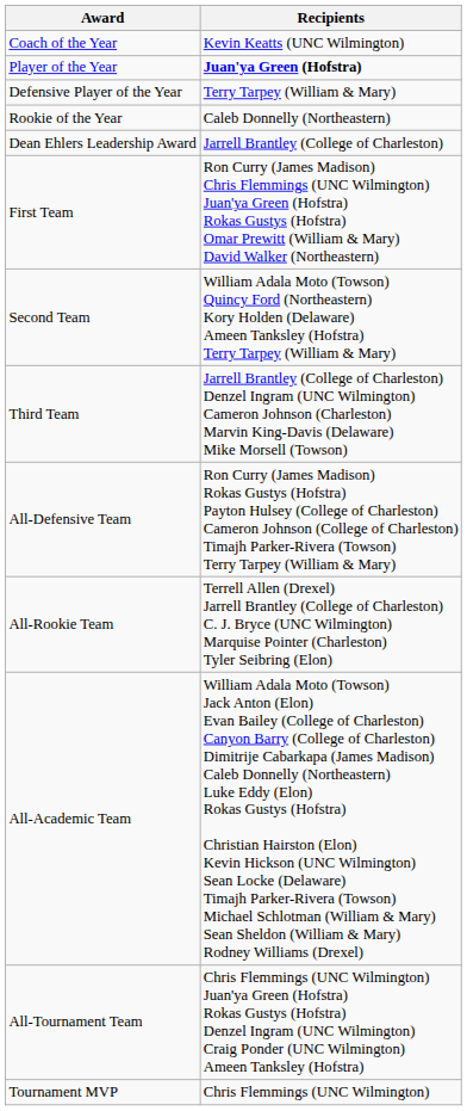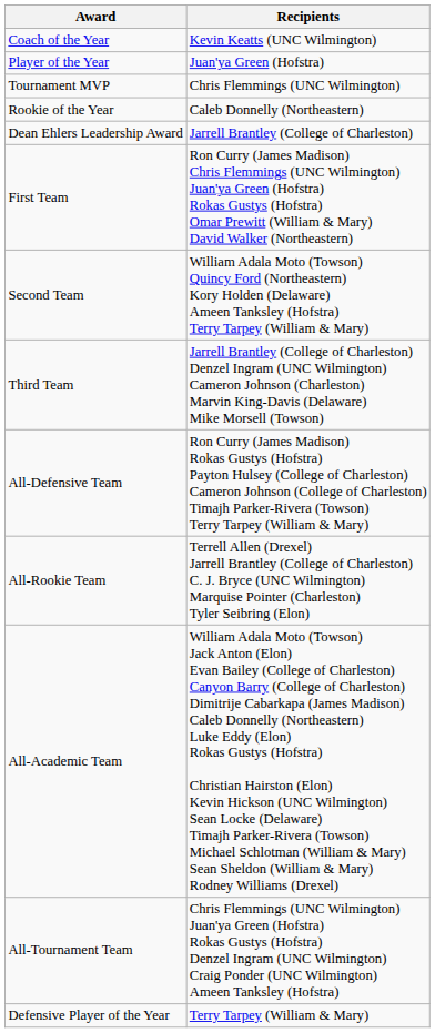Player of the Year | Recipients: bold -> normal
rows swapped: Defensive Player of the Year <-> Tournament MVP
